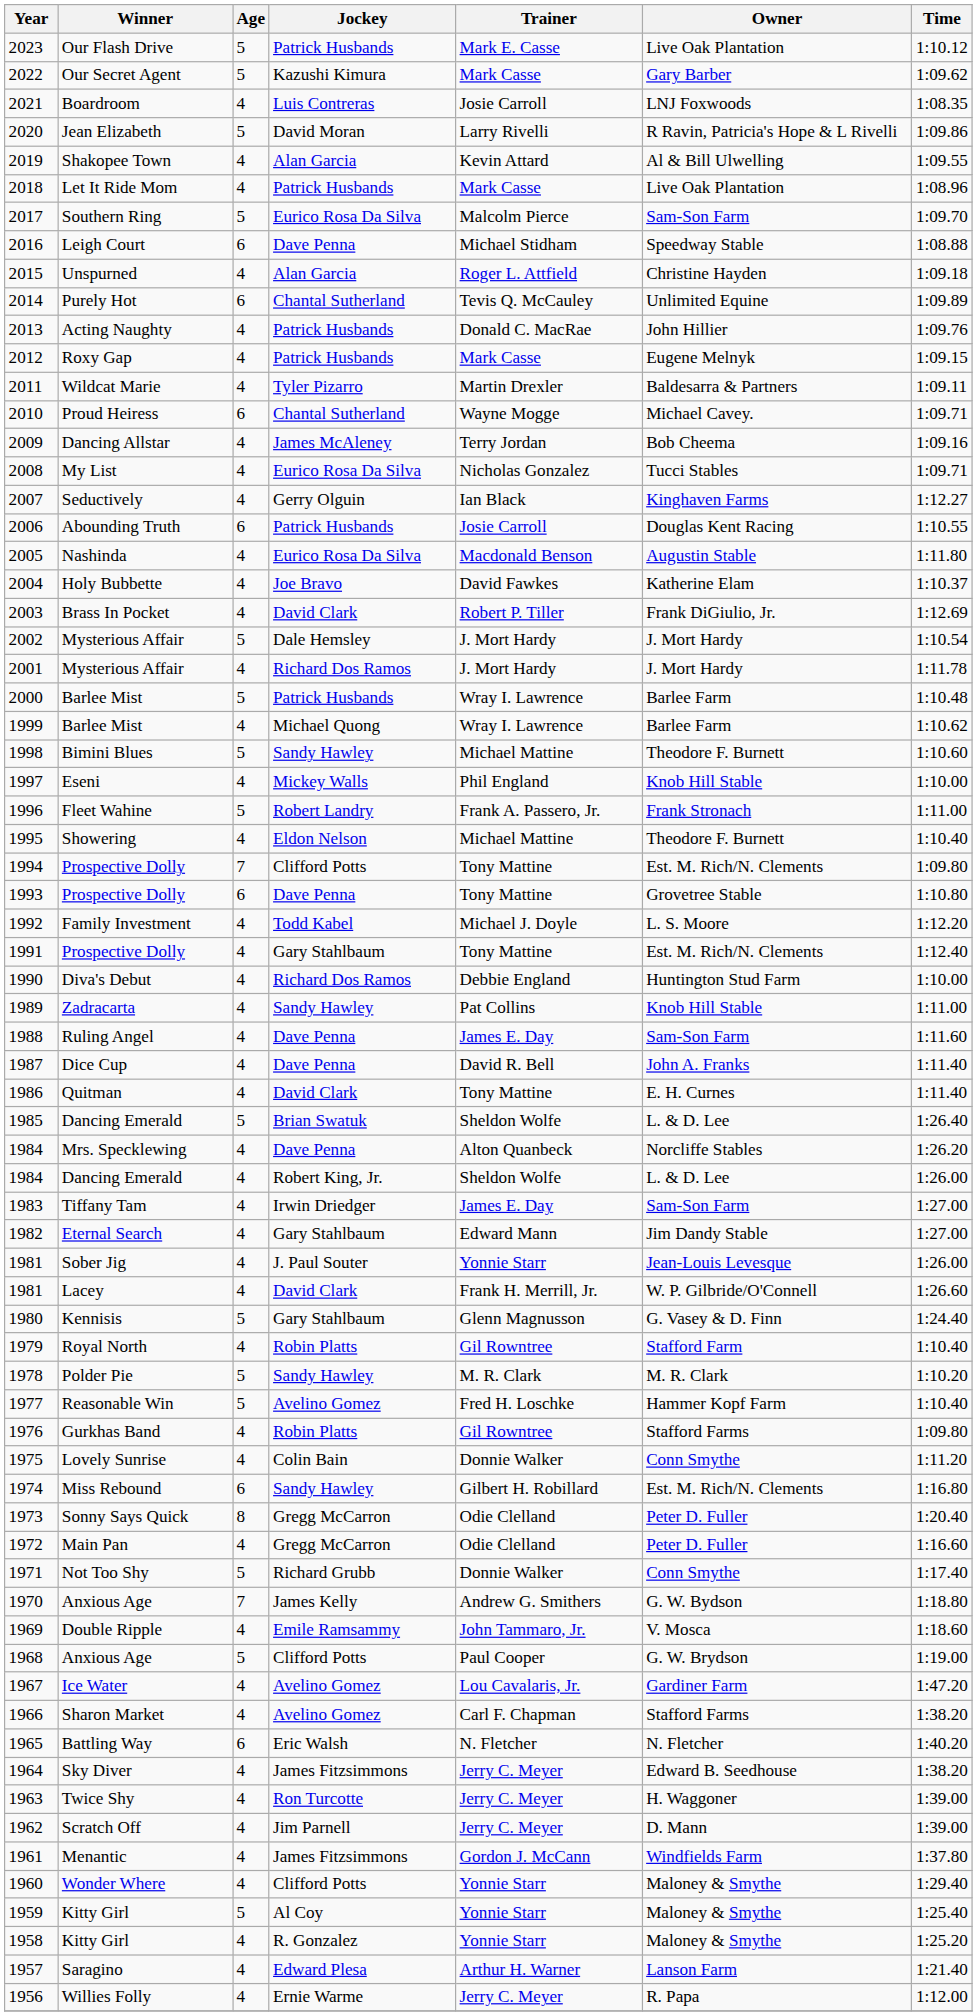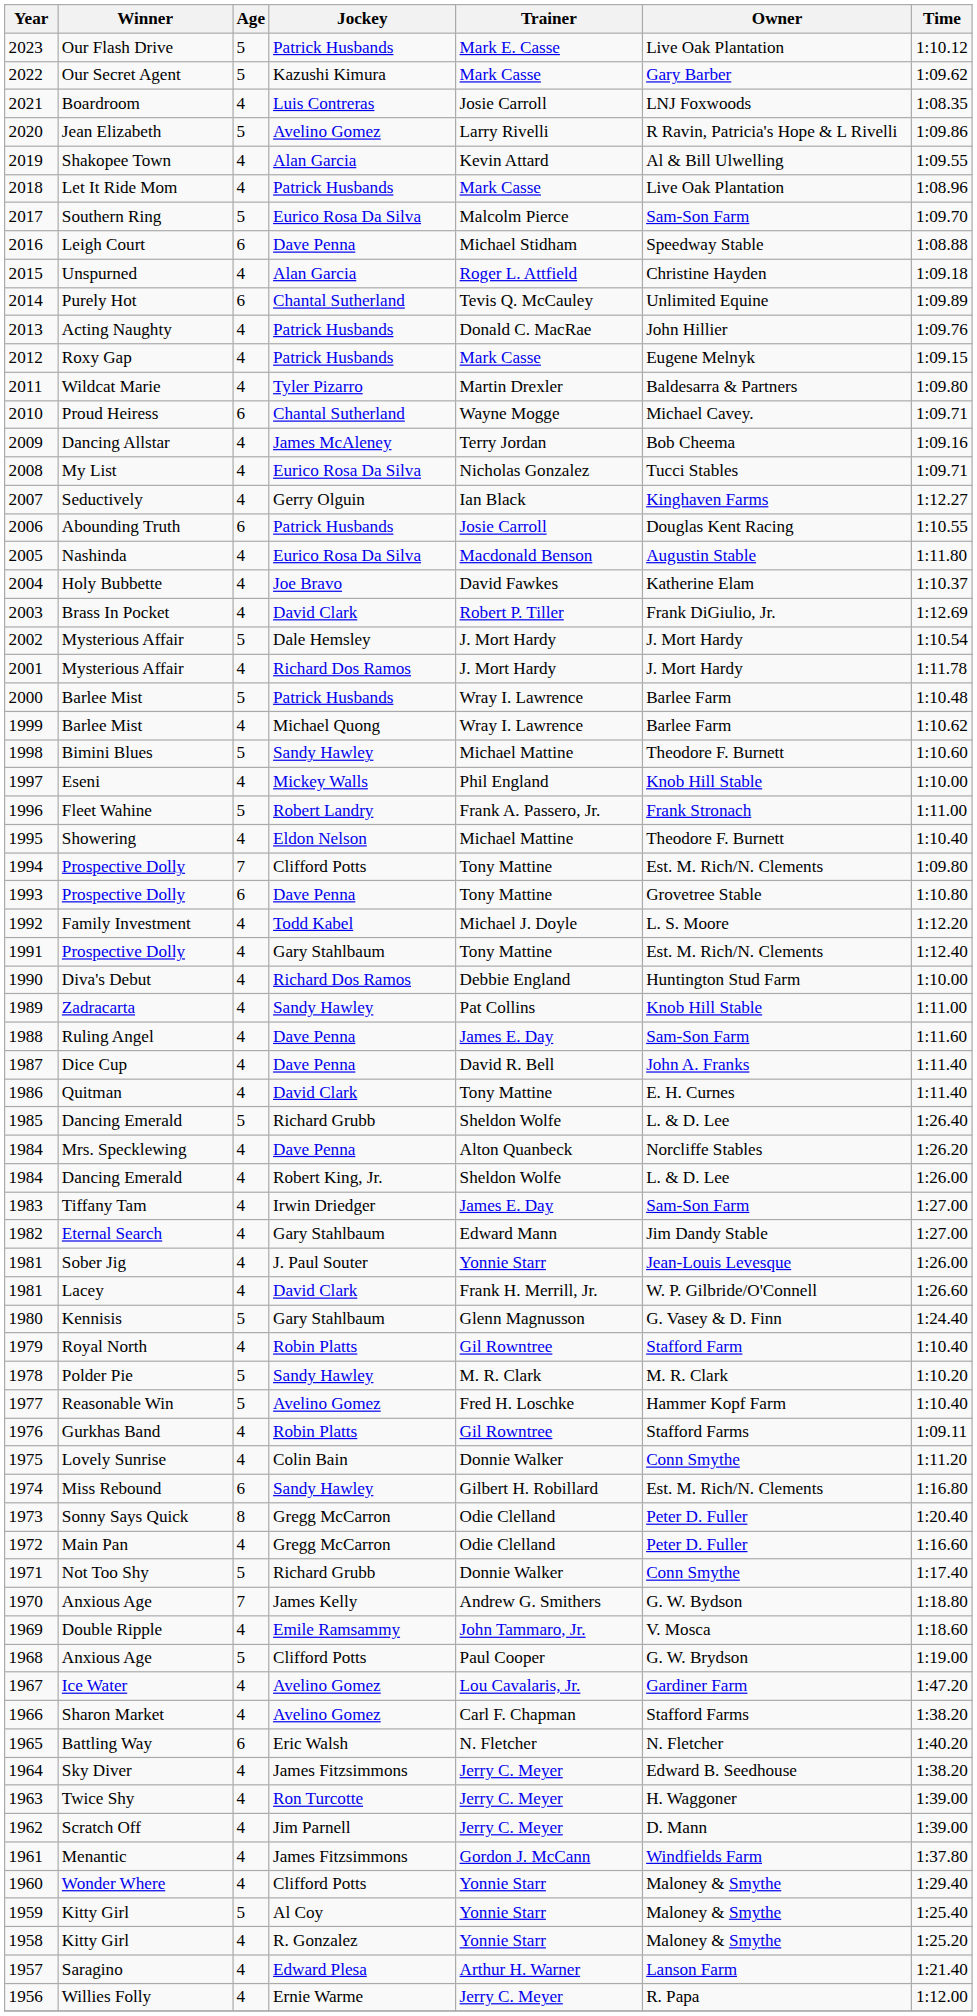Jean Elizabeth | Jockey: David Moran -> Avelino Gomez
Wildcat Marie | Time: 1:09.11 -> 1:09.80
1985 / Dancing Emerald | Jockey: Brian Swatuk -> Richard Grubb
Gurkhas Band | Time: 1:09.80 -> 1:09.11
